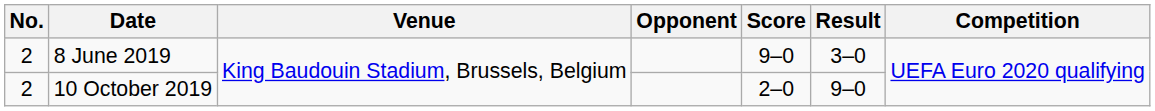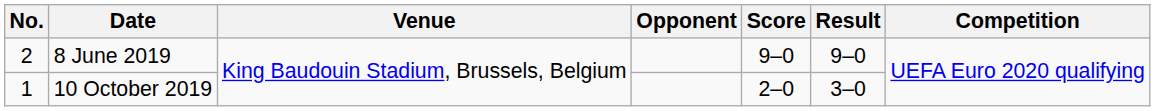8 June 2019 | Result: 3–0 -> 9–0
10 October 2019 | No.: 2 -> 1
10 October 2019 | Result: 9–0 -> 3–0
